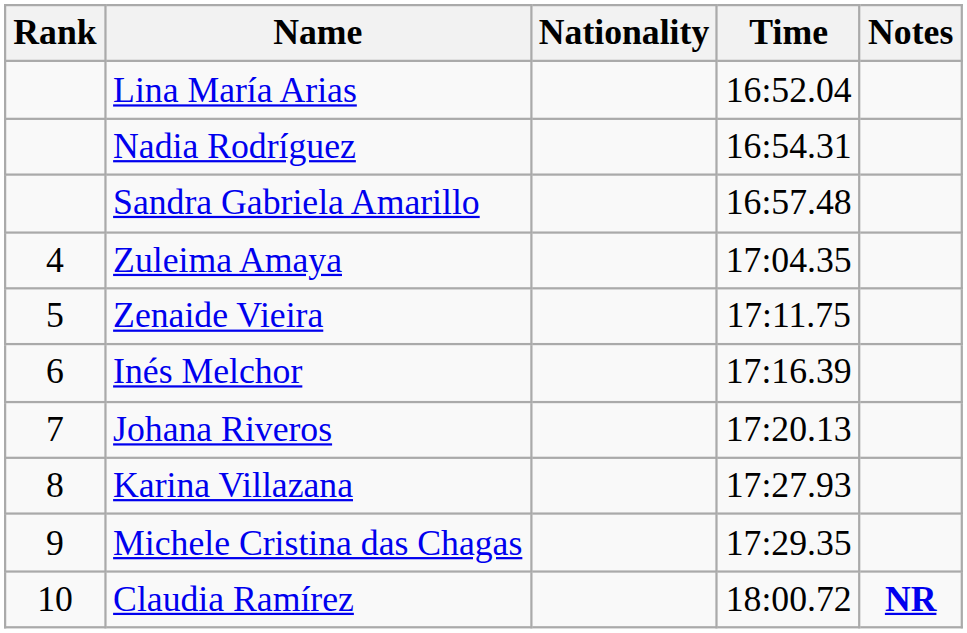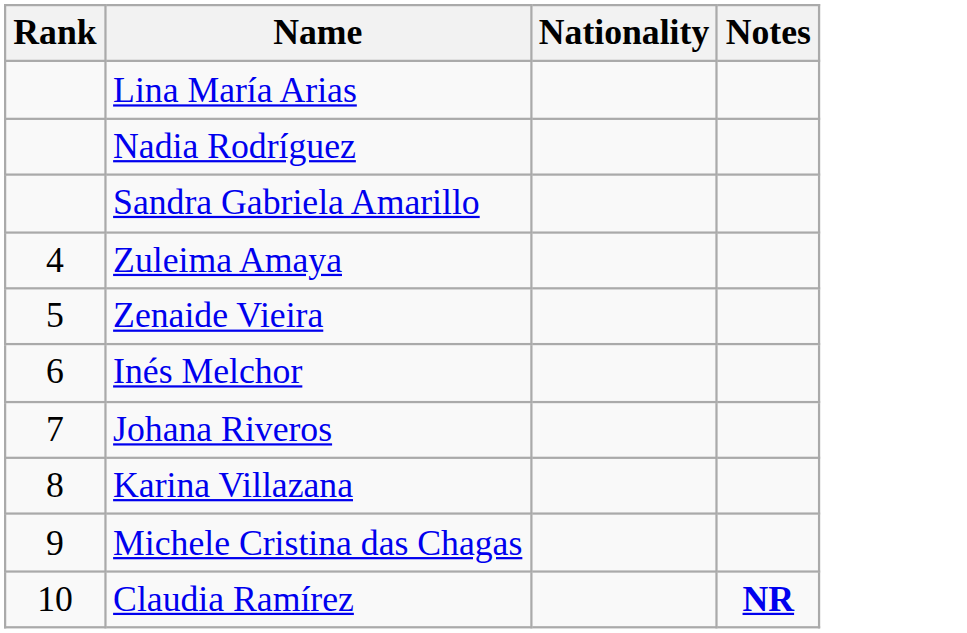- column: Time | 16:52.04 | 16:54.31 | 16:57.48 | 17:04.35 | 17:11.75 | 17:16.39 | 17:20.13 | 17:27.93 | 17:29.35 | 18:00.72
